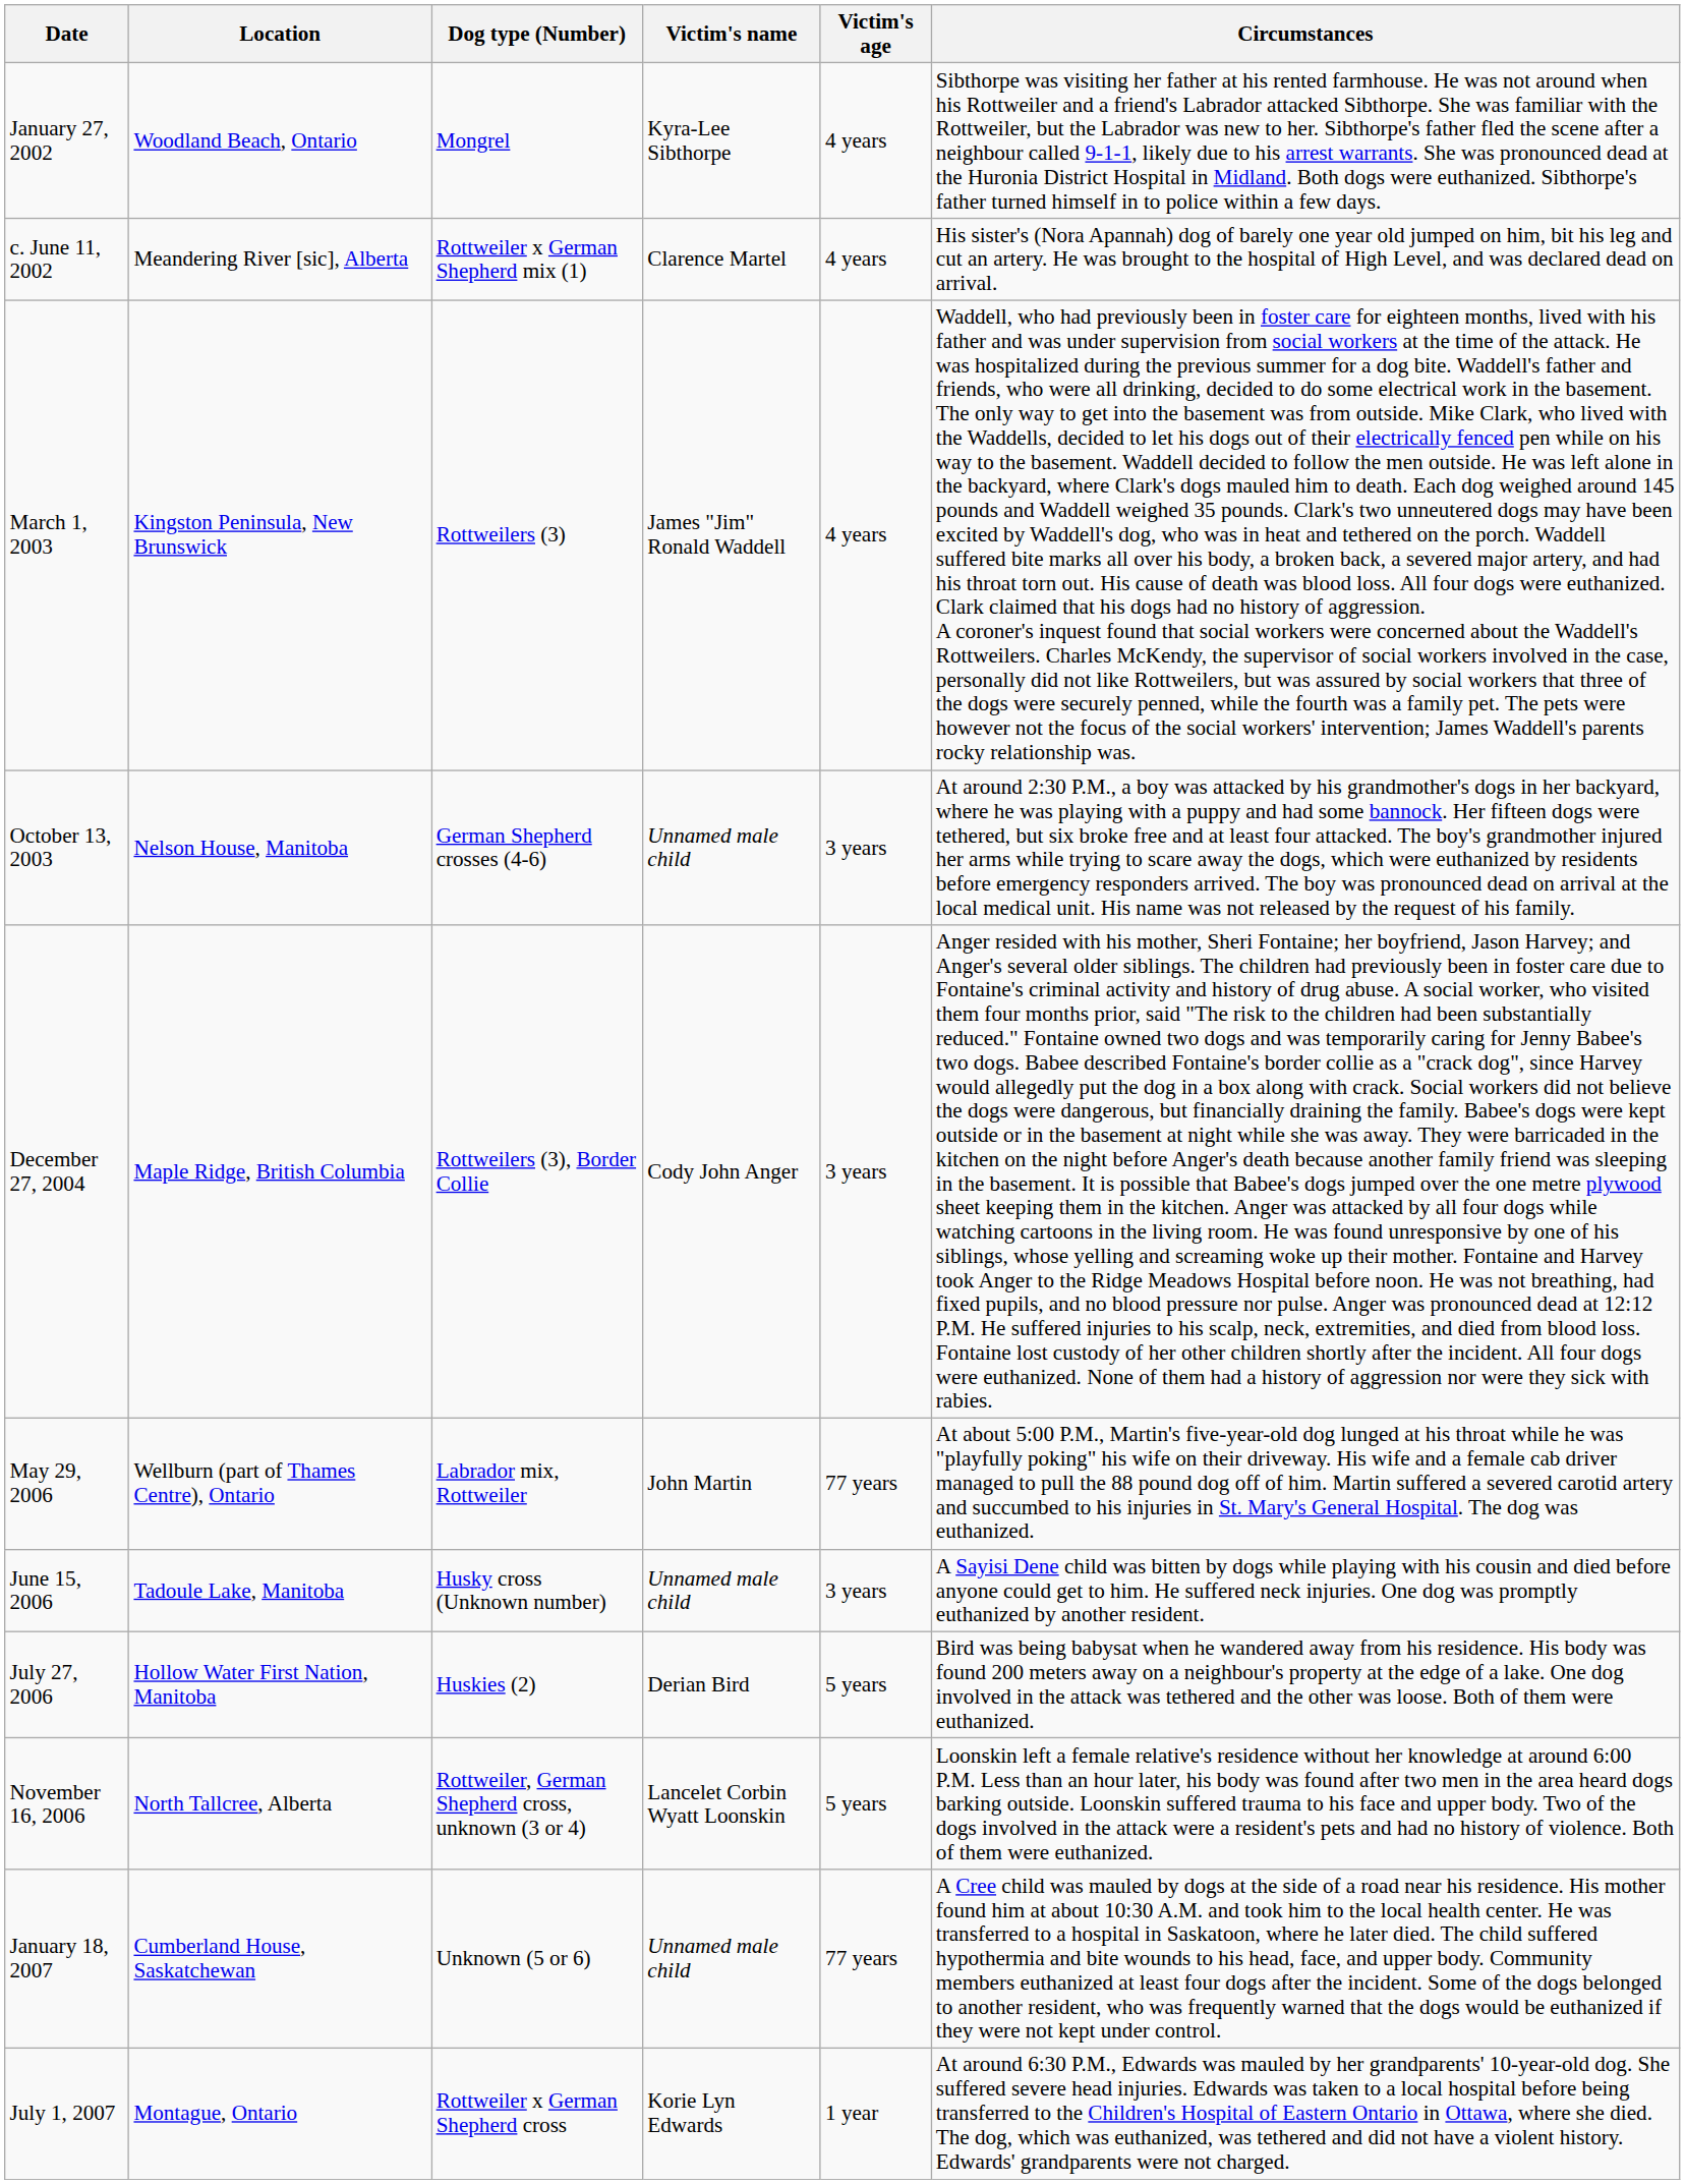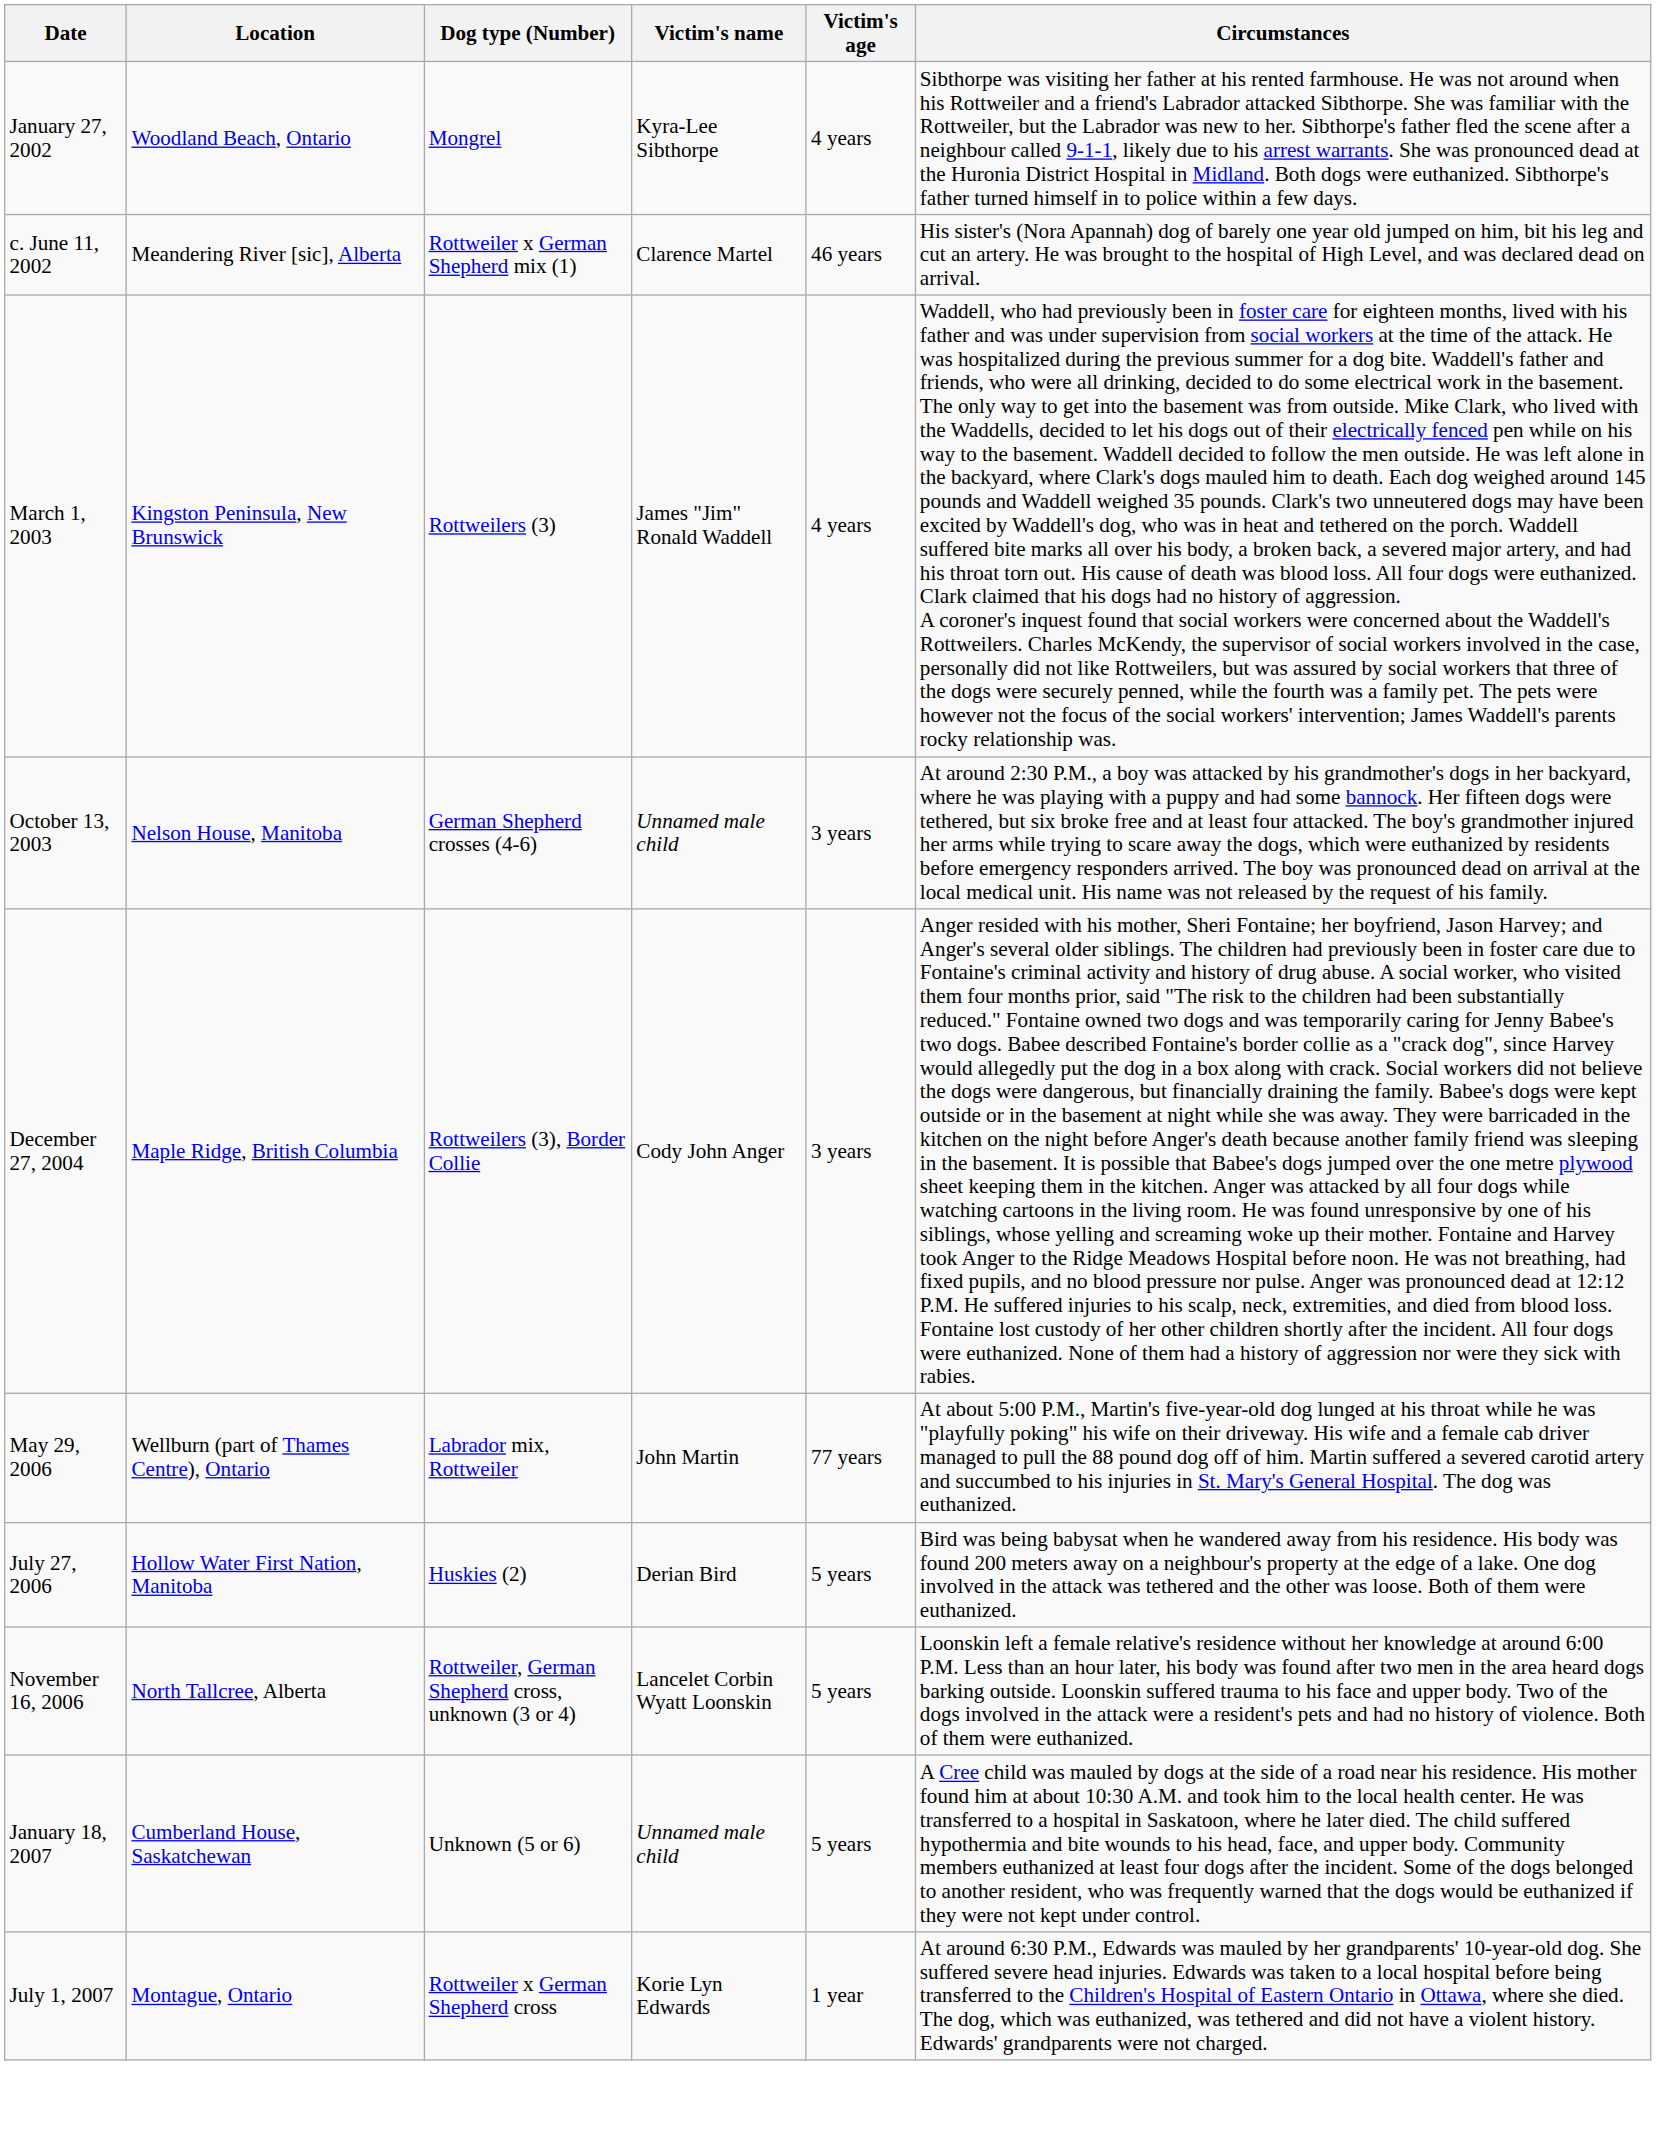c. June 11, 2002 | Victim's age: 4 years -> 46 years
- row: June 15, 2006 | Tadoule Lake, Manitoba | Husky cross (Unknown number) | Unnamed male child | 3 years | A Sayisi Dene child was bitten by dogs while playing with his cousin and died before anyone could get to him. He suffered neck injuries. One dog was promptly euthanized by another resident.
January 18, 2007 | Victim's age: 77 years -> 5 years
